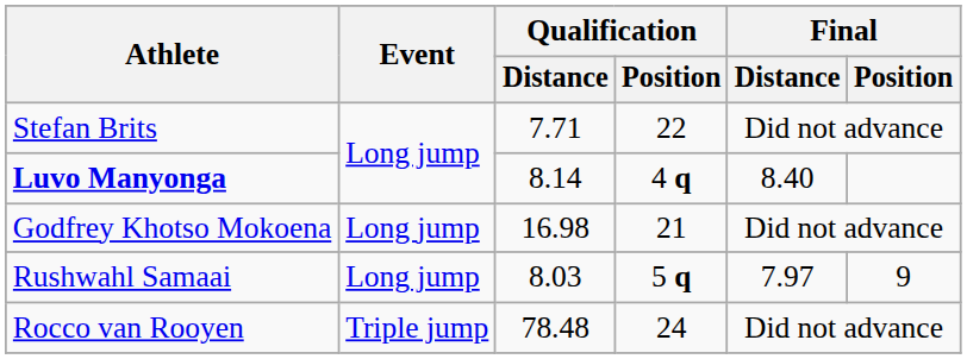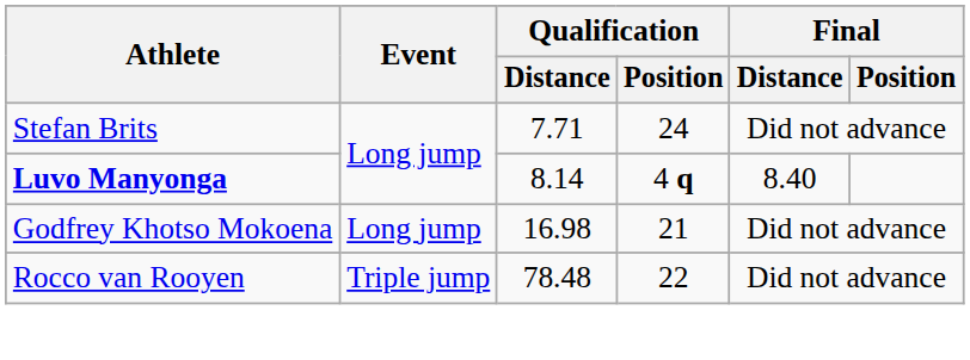Stefan Brits | Qualification / Position: 22 -> 24
- row: Rushwahl Samaai | Long jump | 8.03 | 5 q | 7.97 | 9
Rocco van Rooyen | Qualification / Position: 24 -> 22
